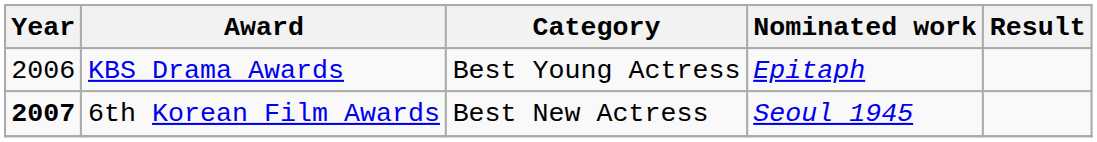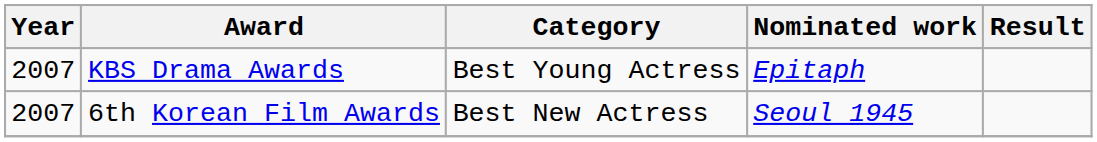KBS Drama Awards | Year: 2006 -> 2007
6th Korean Film Awards | Year: bold -> normal
